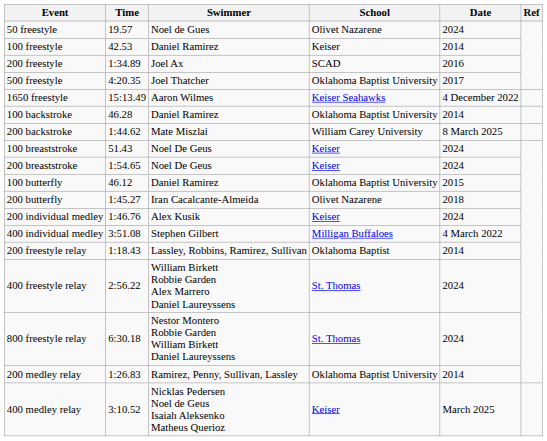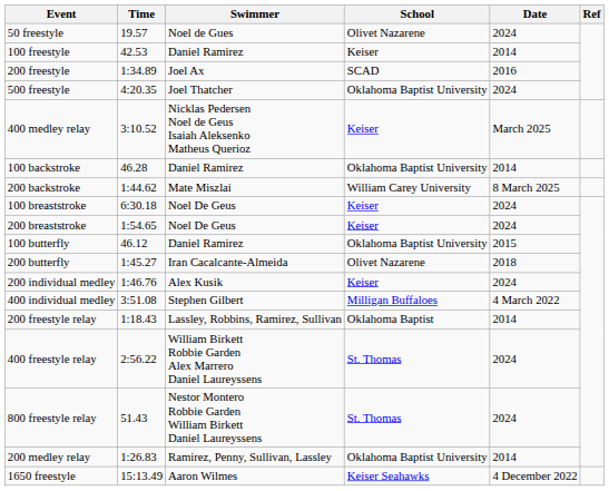500 freestyle | Date: 2017 -> 2024
rows swapped: 1650 freestyle <-> 400 medley relay
100 breaststroke | Time: 51.43 -> 6:30.18
800 freestyle relay | Time: 6:30.18 -> 51.43
